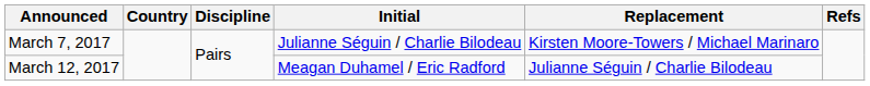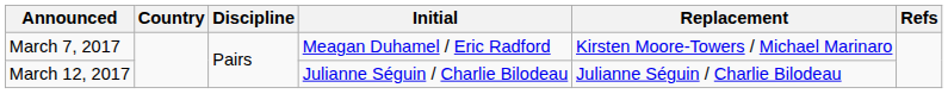March 7, 2017 | Initial: Julianne Séguin / Charlie Bilodeau -> Meagan Duhamel / Eric Radford
March 12, 2017 | Initial: Meagan Duhamel / Eric Radford -> Julianne Séguin / Charlie Bilodeau
